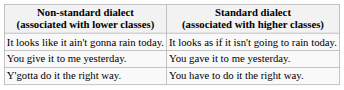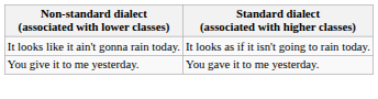- row: Y'gotta do it the right way. | You have to do it the right way.
